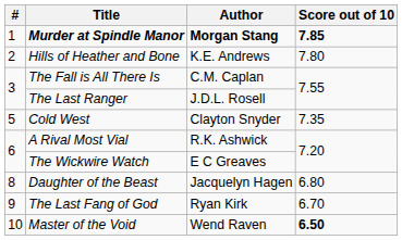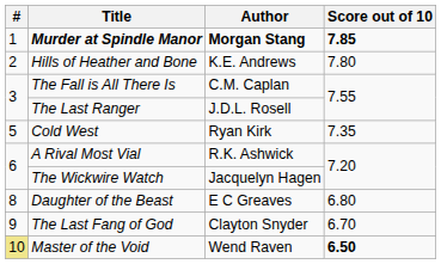Cold West | Author: Clayton Snyder -> Ryan Kirk
The Wickwire Watch | Author: E C Greaves -> Jacquelyn Hagen
Daughter of the Beast | Author: Jacquelyn Hagen -> E C Greaves
The Last Fang of God | Author: Ryan Kirk -> Clayton Snyder
Master of the Void | #: no background -> khaki background
